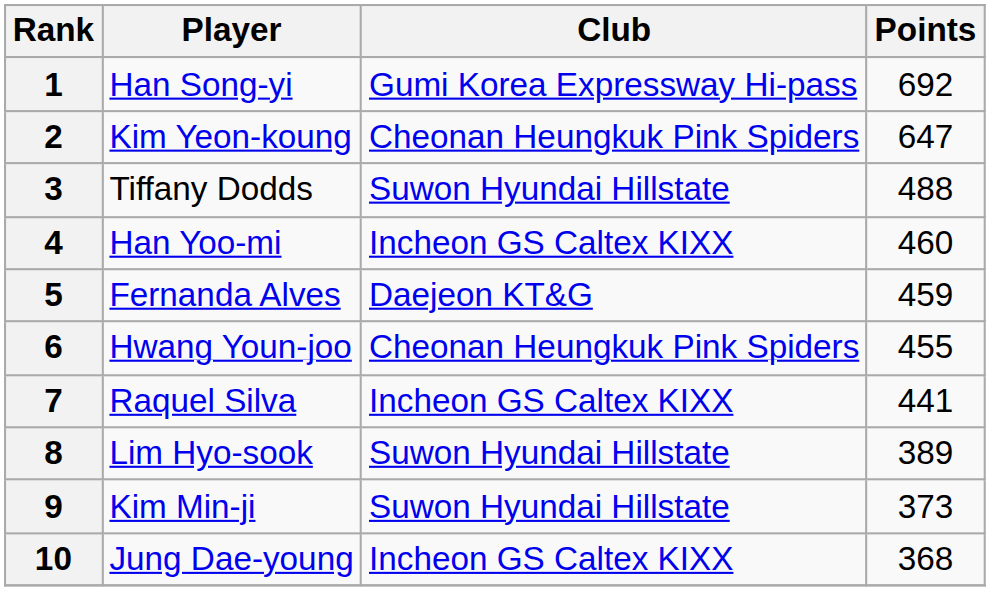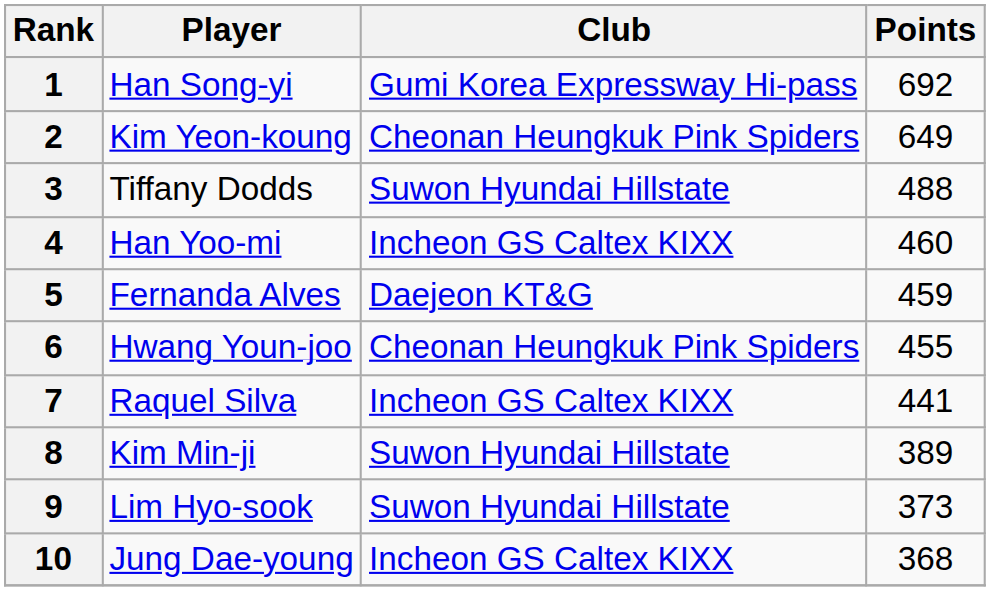2 | Points: 647 -> 649
8 | Player: Lim Hyo-sook -> Kim Min-ji
9 | Player: Kim Min-ji -> Lim Hyo-sook
